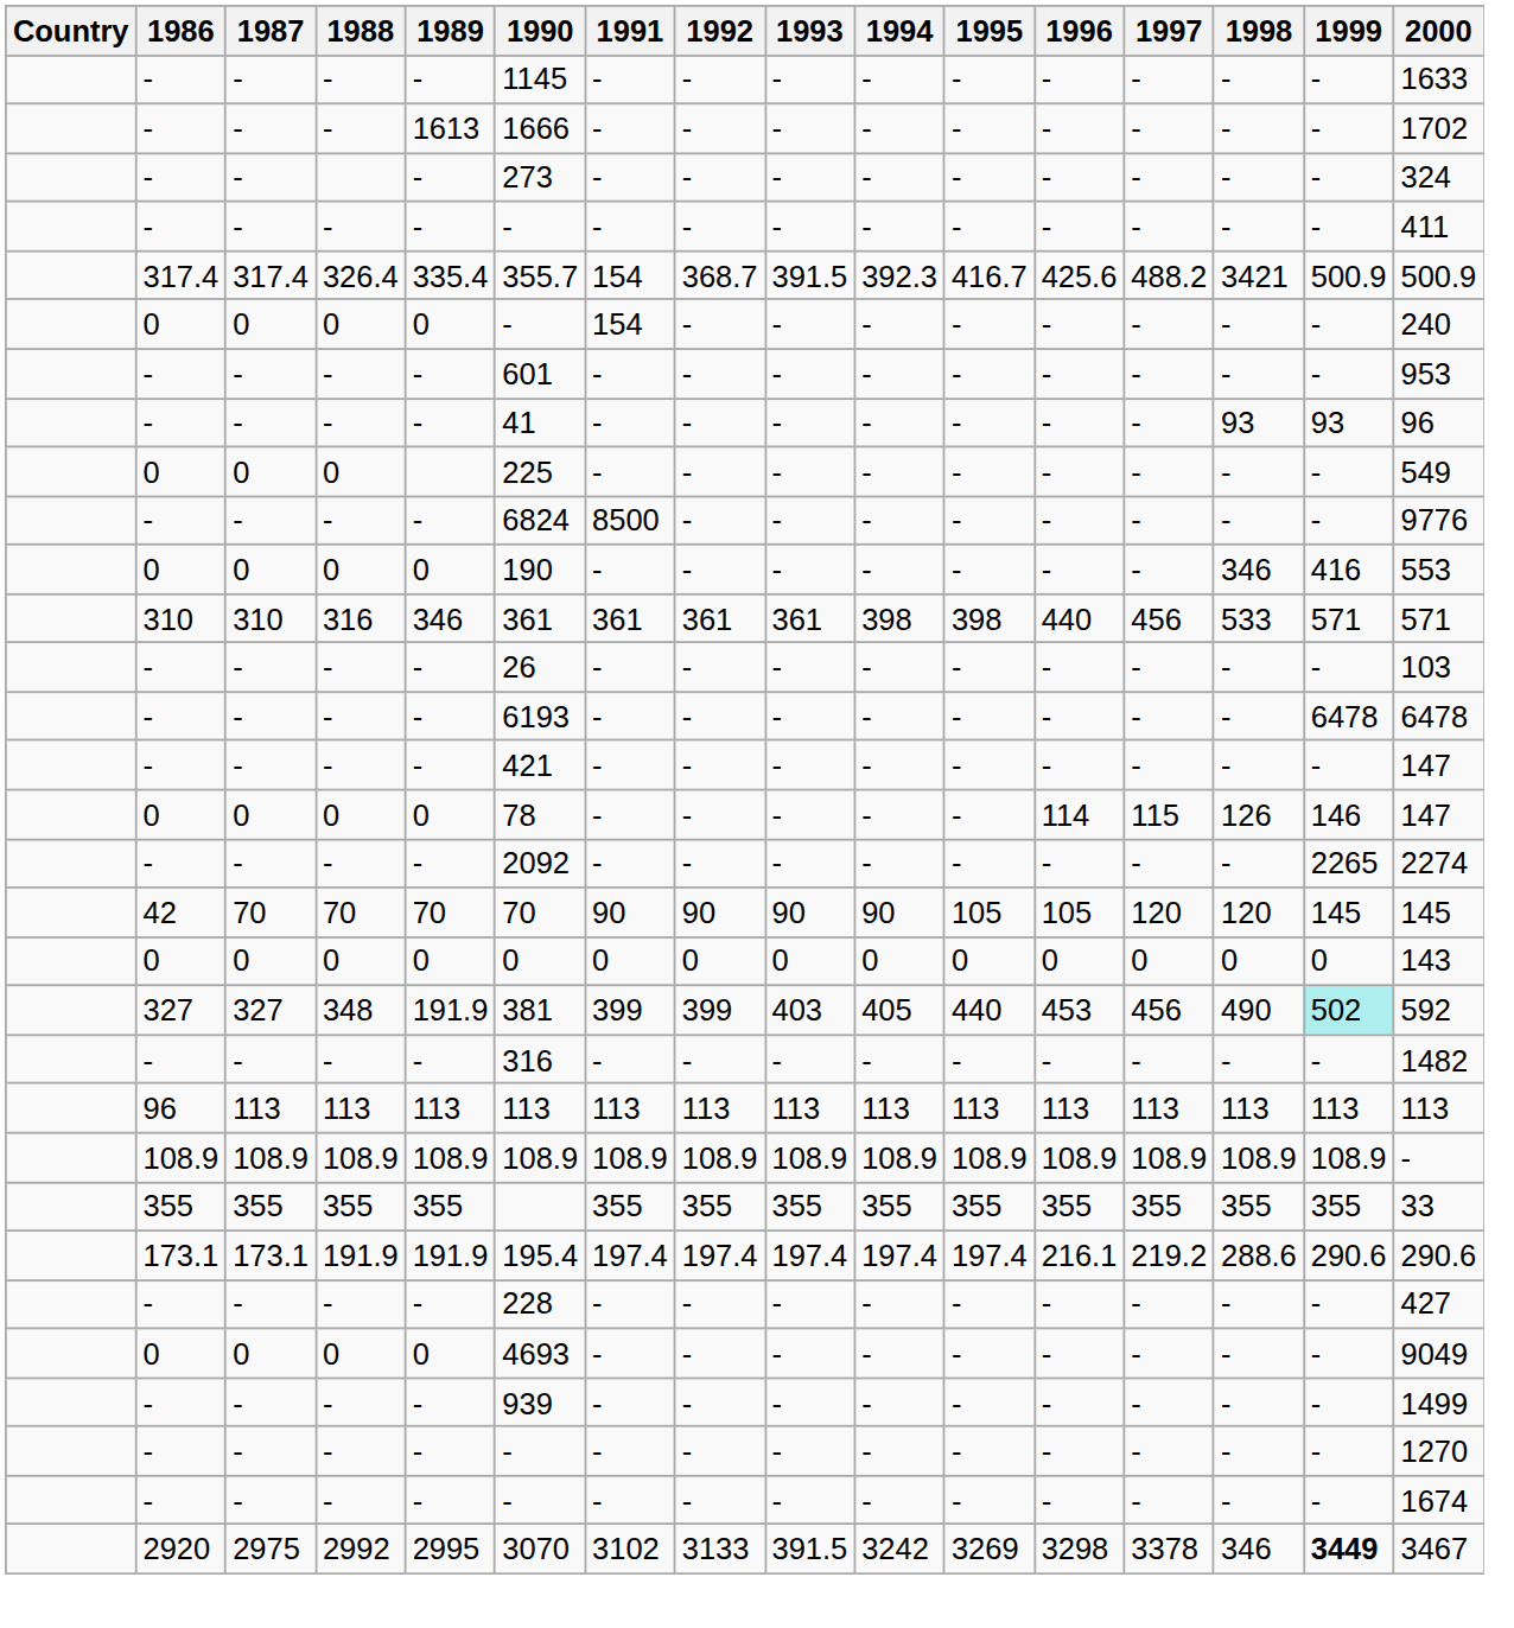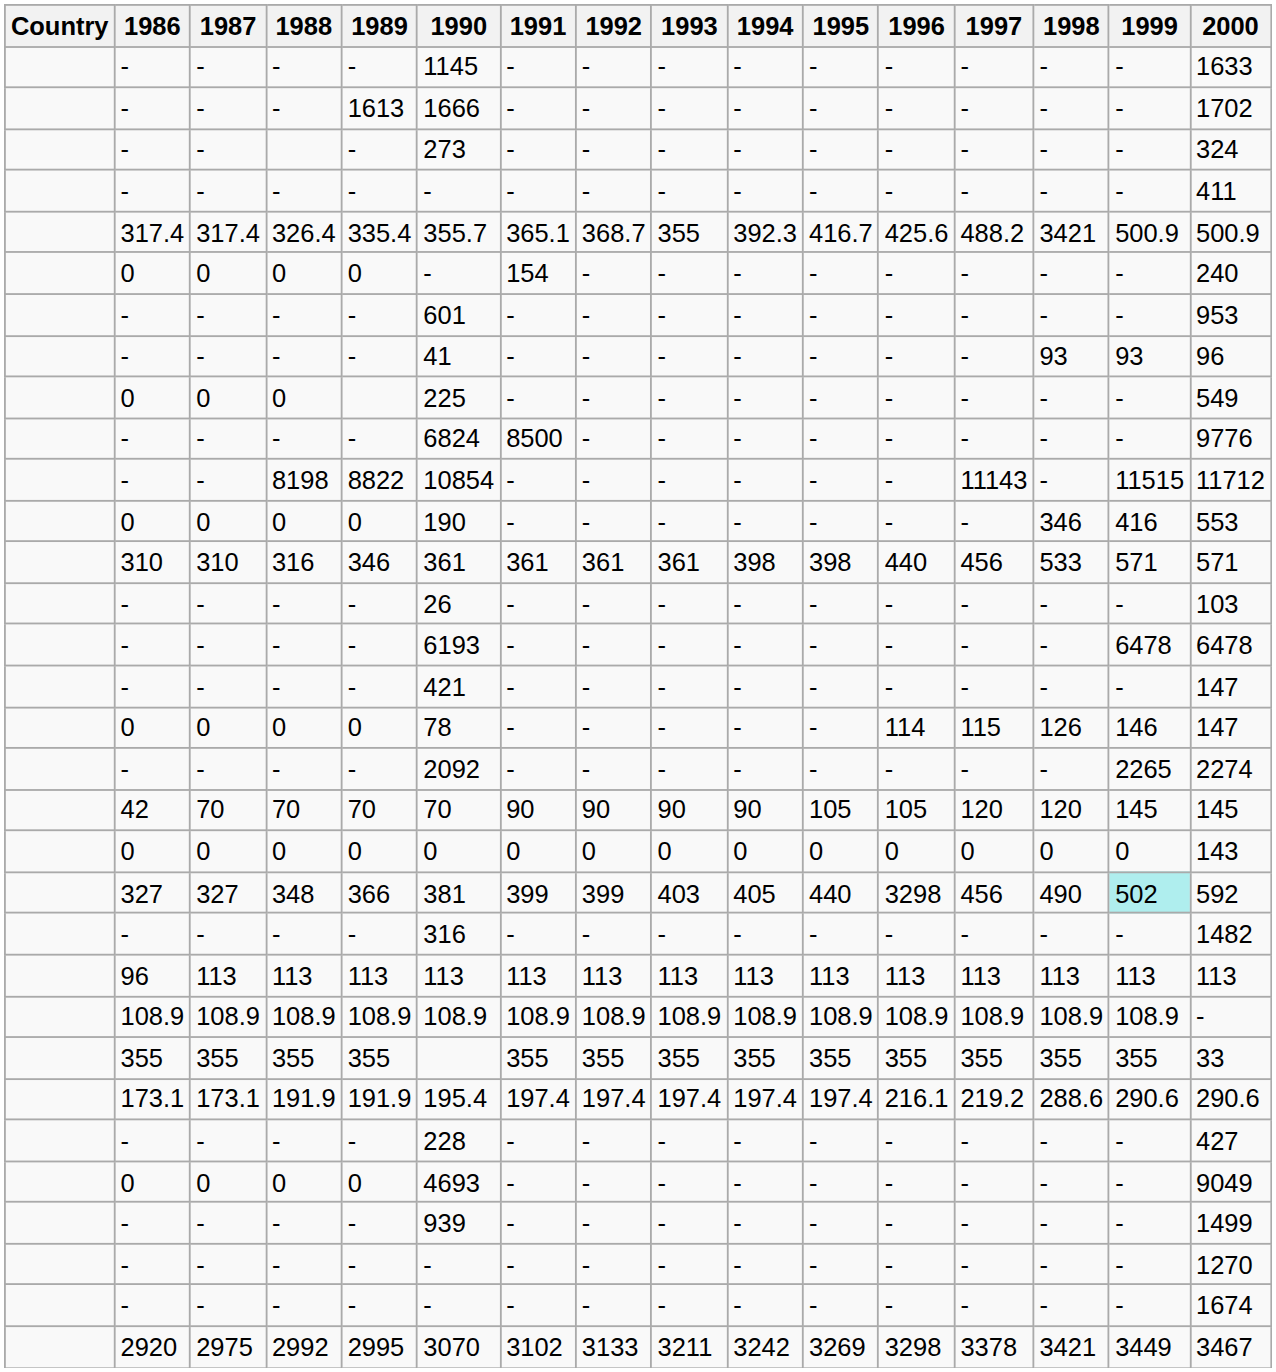326.4 | 1991: 154 -> 365.1
326.4 | 1993: 391.5 -> 355
+ row: - | - | 8198 | 8822 | 10854 | - | - | - | - | - | - | 11143 | - | 11515 | 11712
348 | 1989: 191.9 -> 366
348 | 1996: 453 -> 3298
2992 | 1993: 391.5 -> 3211
2992 | 1998: 346 -> 3421
2992 | 1999: bold -> normal
